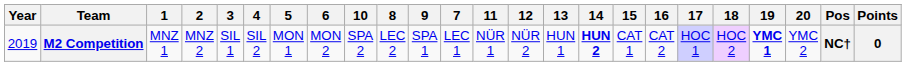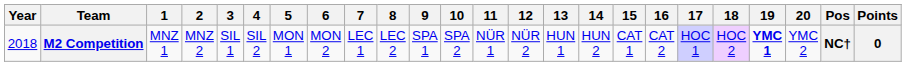columns swapped: 7 <-> 10
M2 Competition | Year: 2019 -> 2018
M2 Competition | 14: bold -> normal
